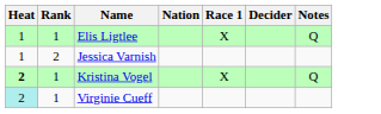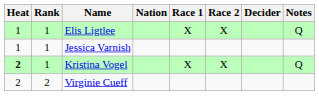+ column: Race 2 | X | X
Jessica Varnish | Rank: 2 -> 1
Virginie Cueff | Heat: paleturquoise background -> no background
Virginie Cueff | Rank: 1 -> 2
